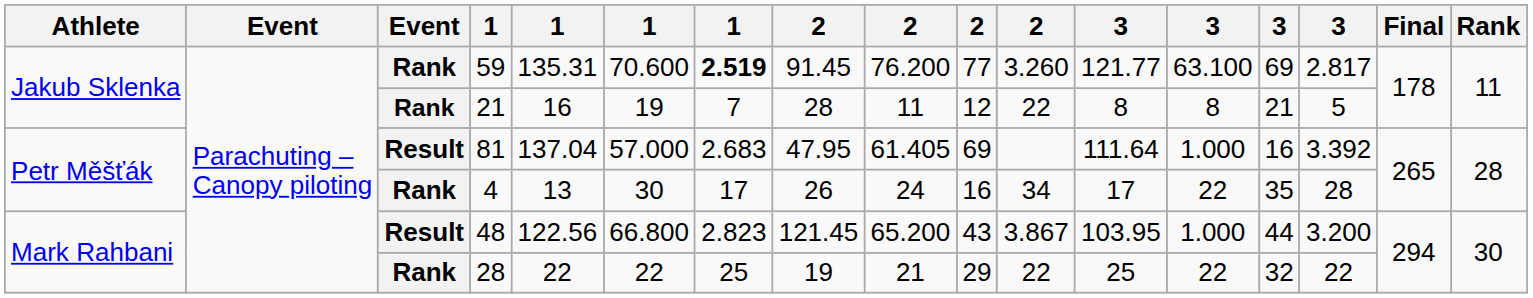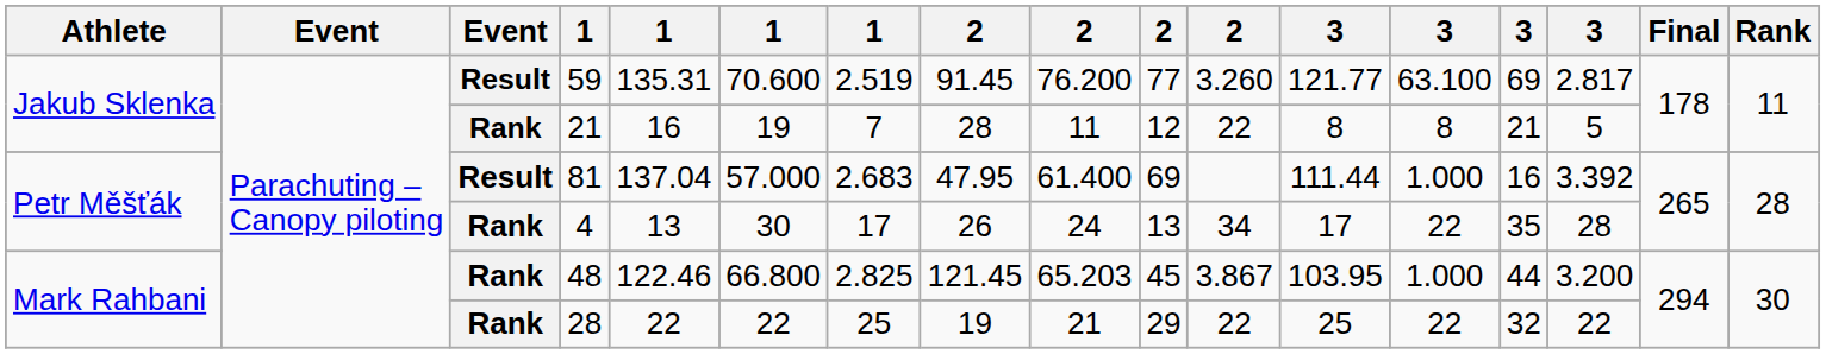59 | column 3: Rank -> Result
59 | column 7: bold -> normal
81 | column 9: 61.405 -> 61.400
81 | column 12: 111.64 -> 111.44
4 | column 10: 16 -> 13
48 | column 3: Result -> Rank
48 | column 5: 122.56 -> 122.46
48 | column 7: 2.823 -> 2.825
48 | column 9: 65.200 -> 65.203
48 | column 10: 43 -> 45
